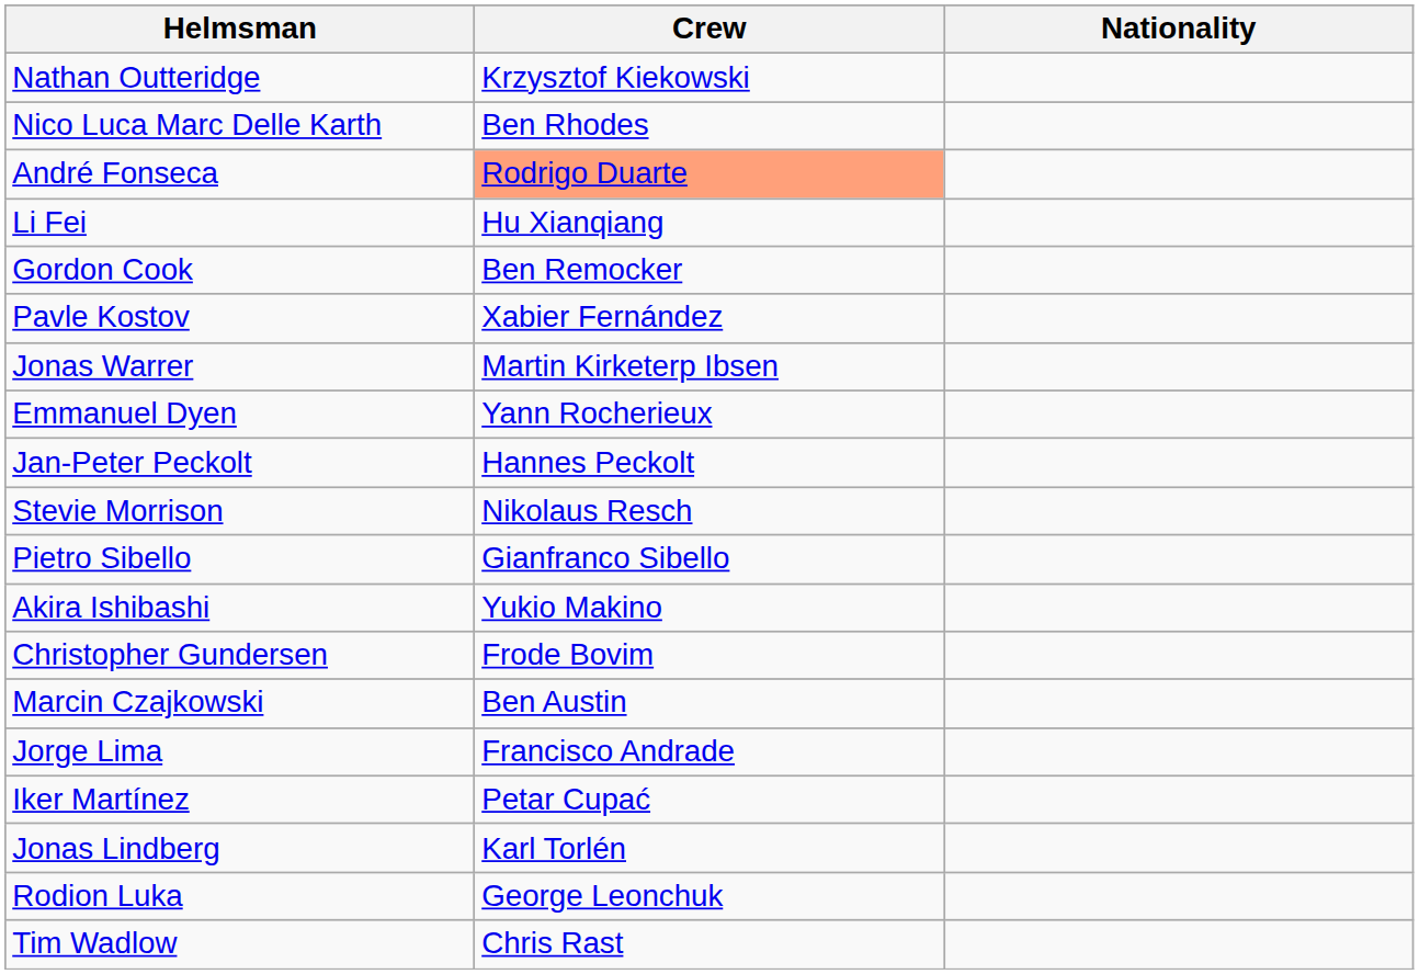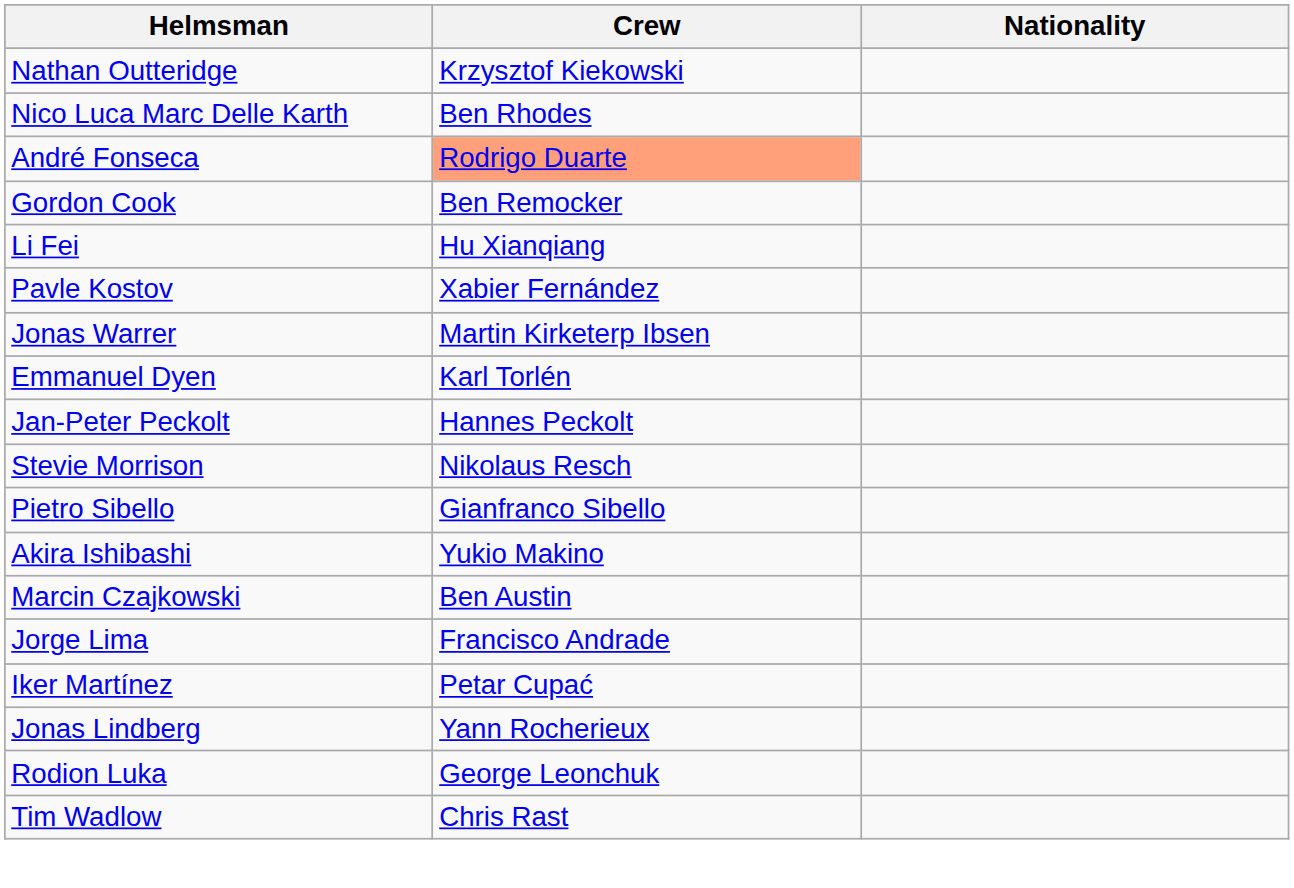rows swapped: Gordon Cook <-> Li Fei
Emmanuel Dyen | Crew: Yann Rocherieux -> Karl Torlén
- row: Christopher Gundersen | Frode Bovim
Jonas Lindberg | Crew: Karl Torlén -> Yann Rocherieux
